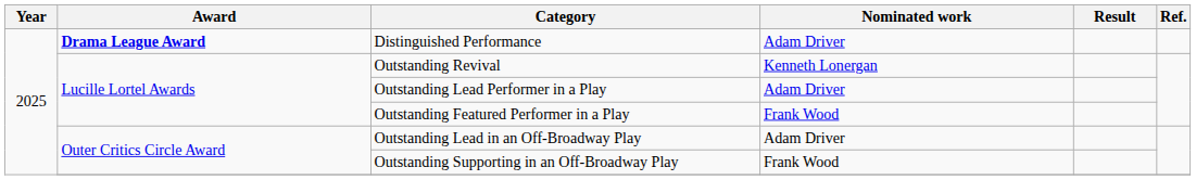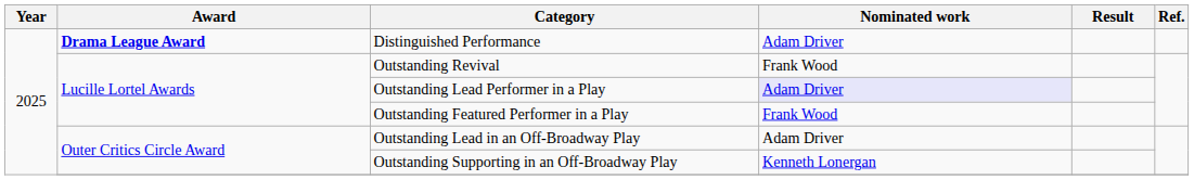Outstanding Revival | Nominated work: Kenneth Lonergan -> Frank Wood
Outstanding Lead Performer in a Play | Nominated work: no background -> lavender background
Outstanding Supporting in an Off-Broadway Play | Nominated work: Frank Wood -> Kenneth Lonergan
